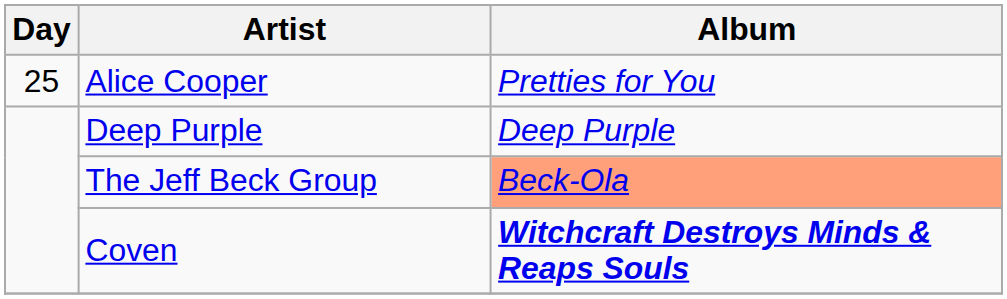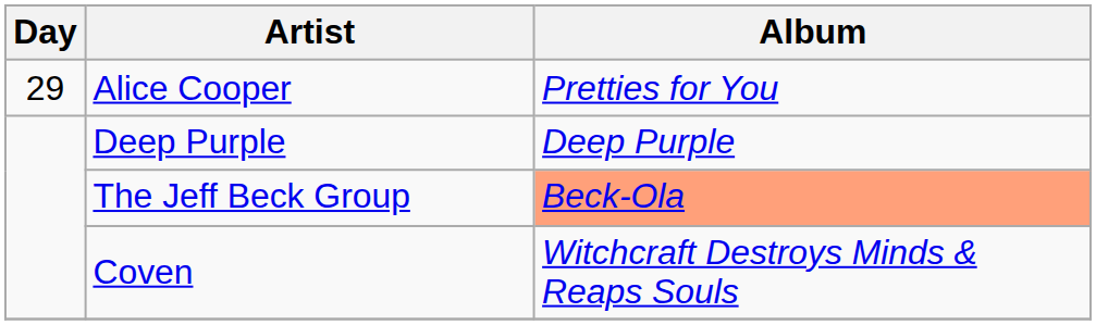Alice Cooper | Day: 25 -> 29
Coven | Album: bold -> normal
